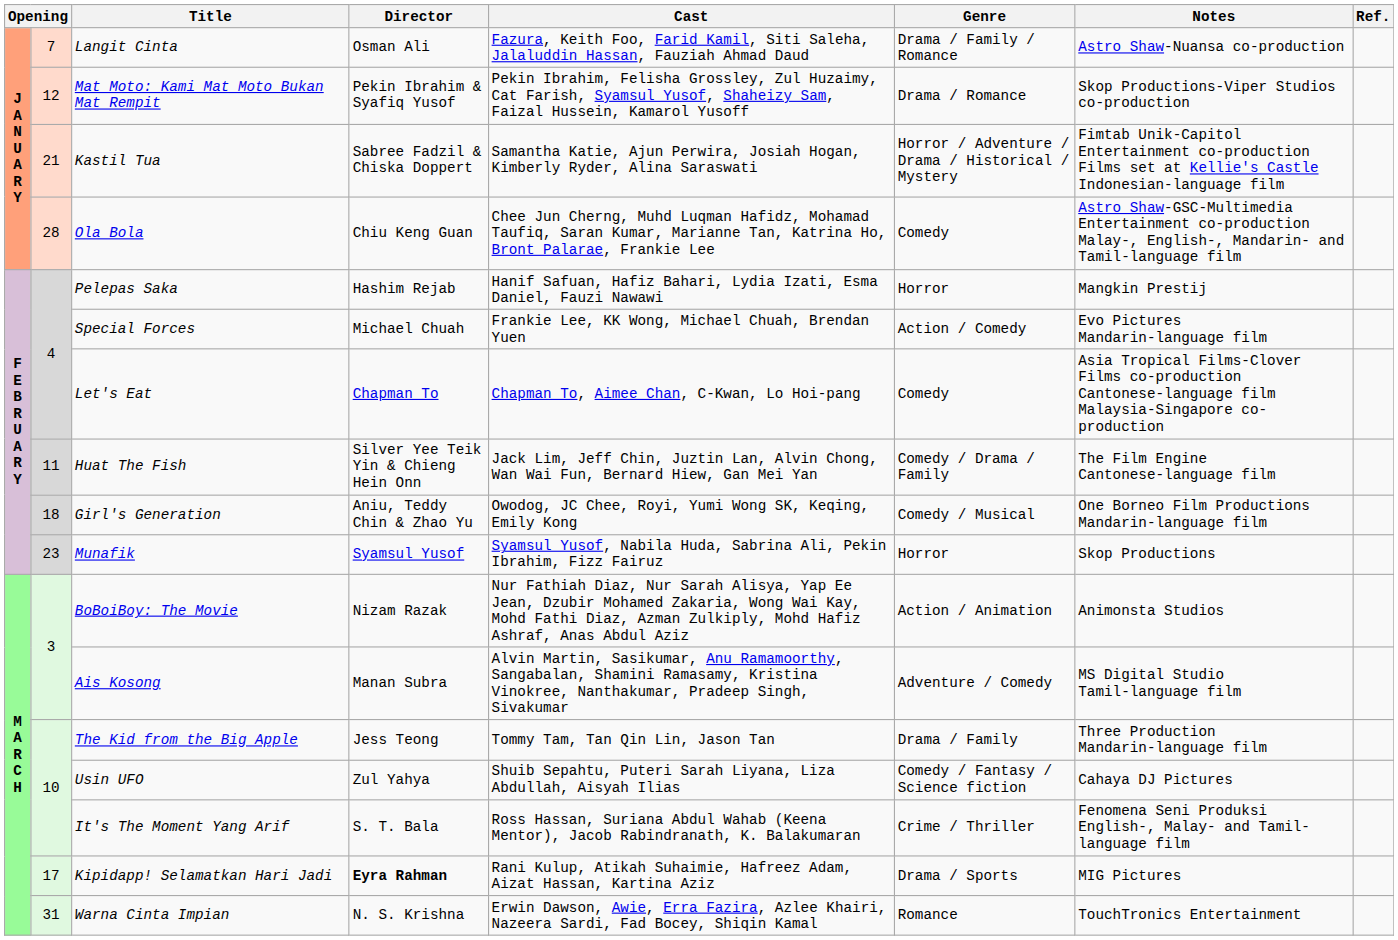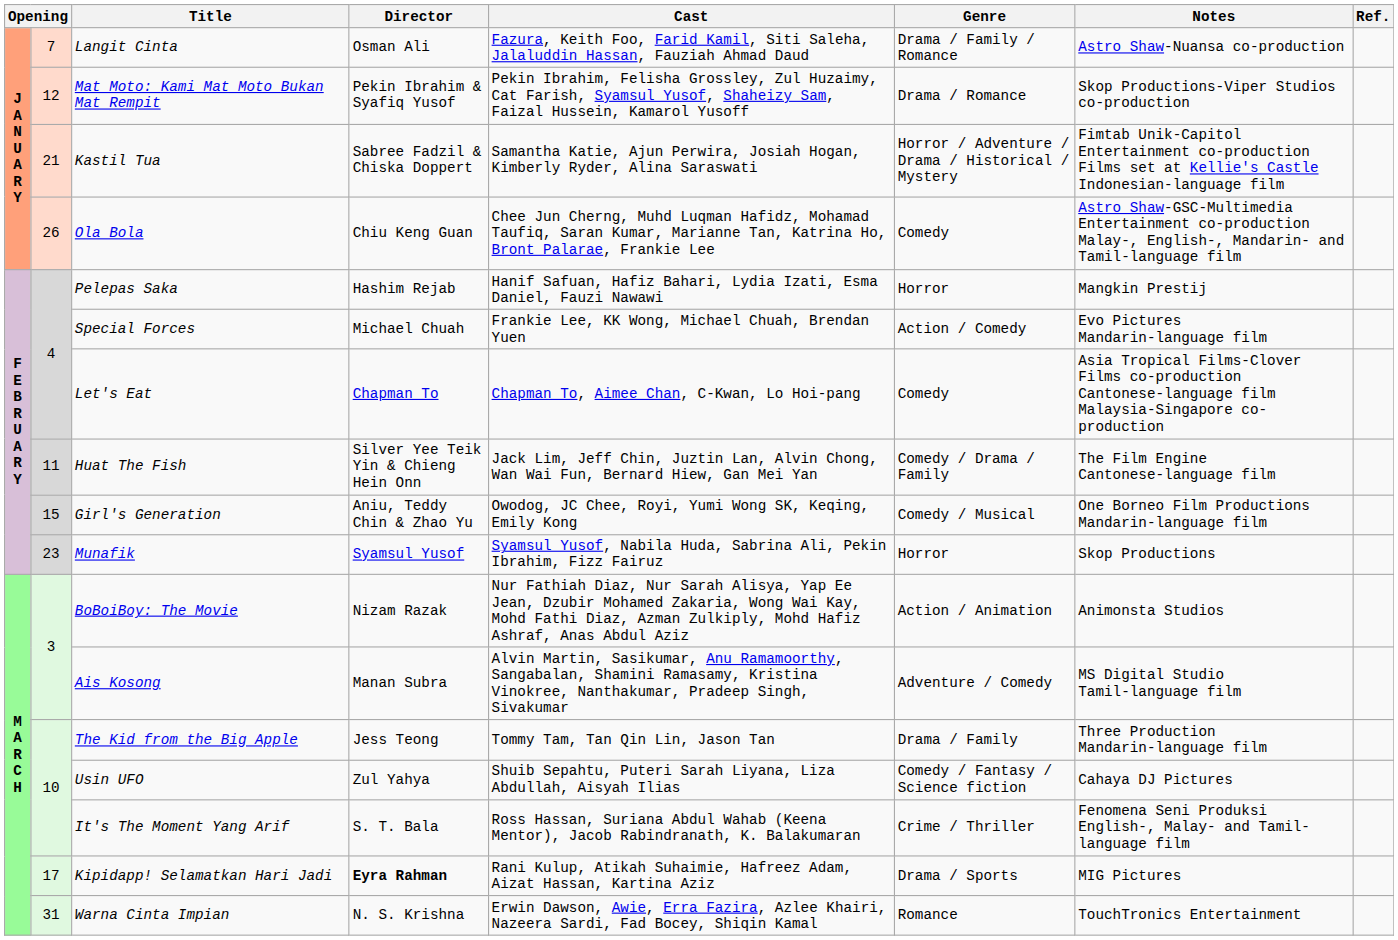Ola Bola | column 2: 28 -> 26
Girl's Generation | column 2: 18 -> 15
